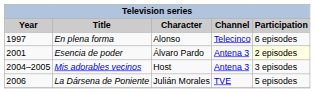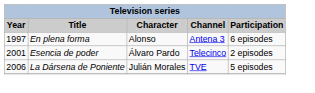En plena forma | Channel: Telecinco -> Antena 3
Esencia de poder | Channel: Antena 3 -> Telecinco
Esencia de poder | Participation: lightyellow background -> no background
- row: 2004–2005 | Mis adorables vecinos | Host | Antena 3 | 3 episodes
